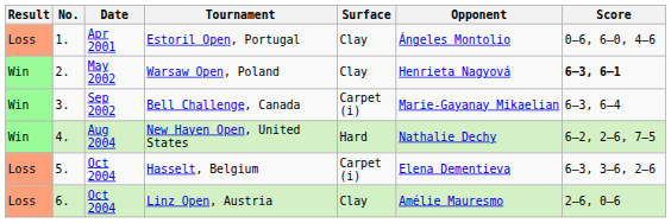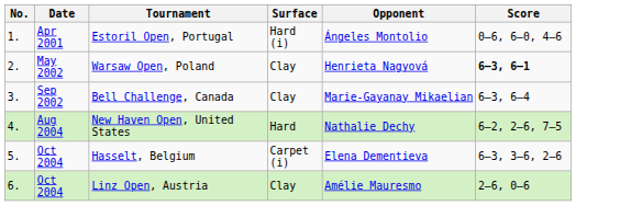- column: Result | Loss | Win | Win | Win | Loss | Loss
Estoril Open, Portugal | Surface: Clay -> Hard (i)
Bell Challenge, Canada | Surface: Carpet (i) -> Clay
